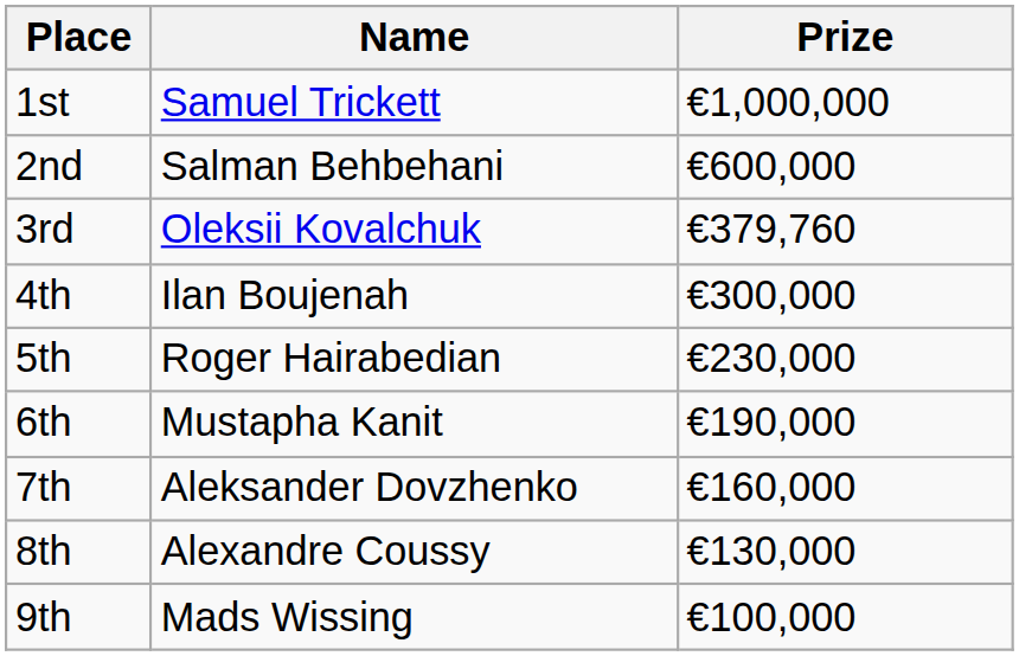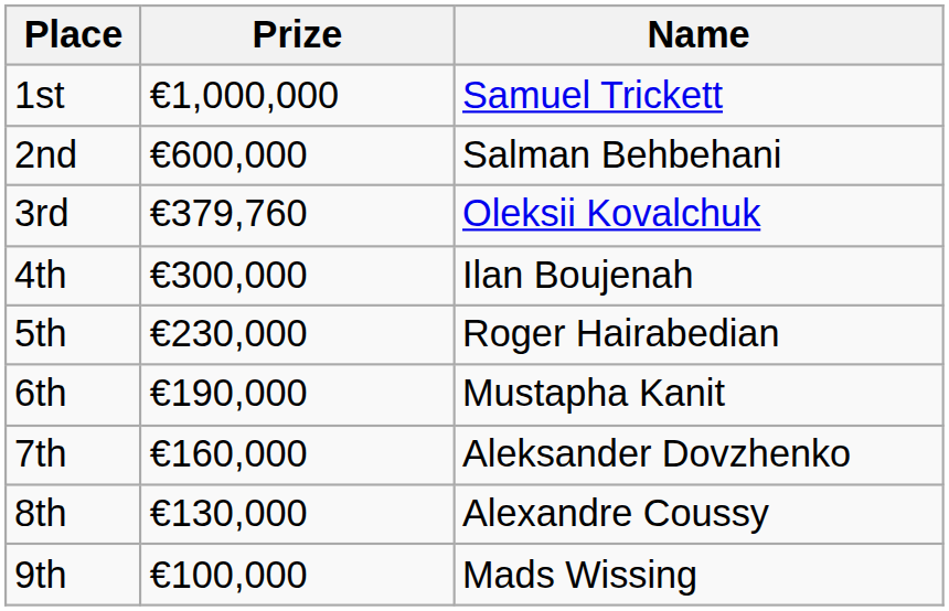columns swapped: Name <-> Prize
